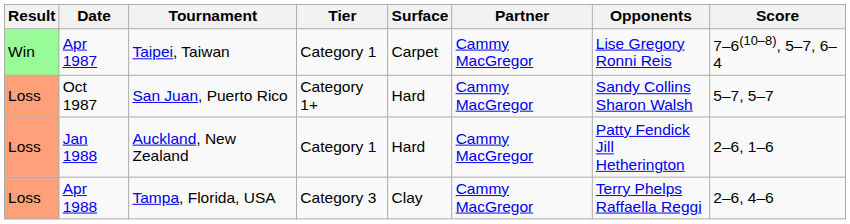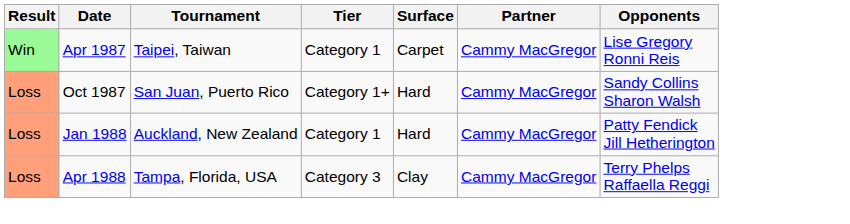- column: Score | 7–6(10–8), 5–7, 6–4 | 5–7, 5–7 | 2–6, 1–6 | 2–6, 4–6
